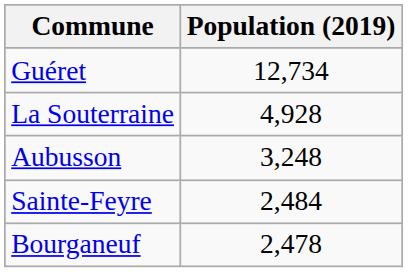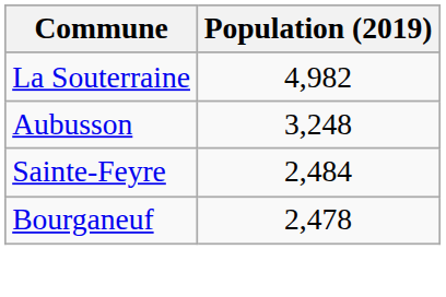- row: Guéret | 12,734
La Souterraine | Population (2019): 4,928 -> 4,982
